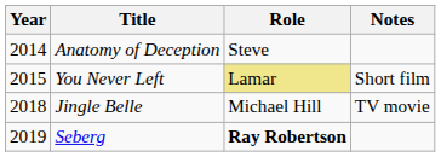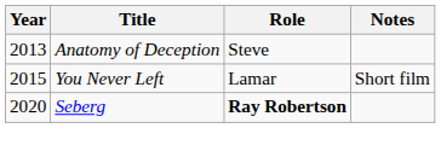Anatomy of Deception | Year: 2014 -> 2013
You Never Left | Role: khaki background -> no background
- row: 2018 | Jingle Belle | Michael Hill | TV movie
Seberg | Year: 2019 -> 2020
